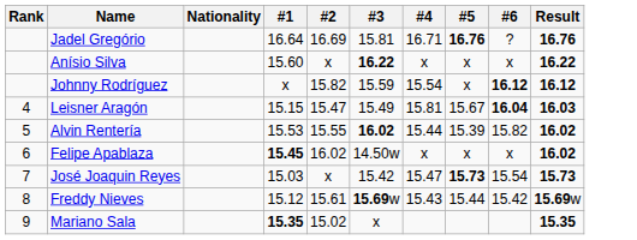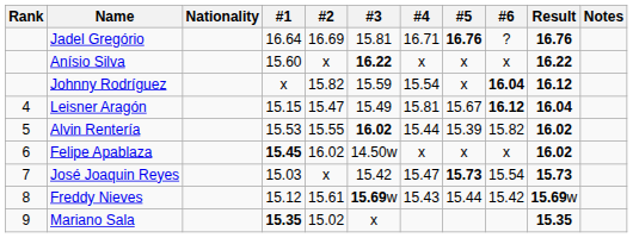+ column: Notes
Johnny Rodríguez | #6: 16.12 -> 16.04
Leisner Aragón | #6: 16.04 -> 16.12
Leisner Aragón | Result: 16.03 -> 16.04
